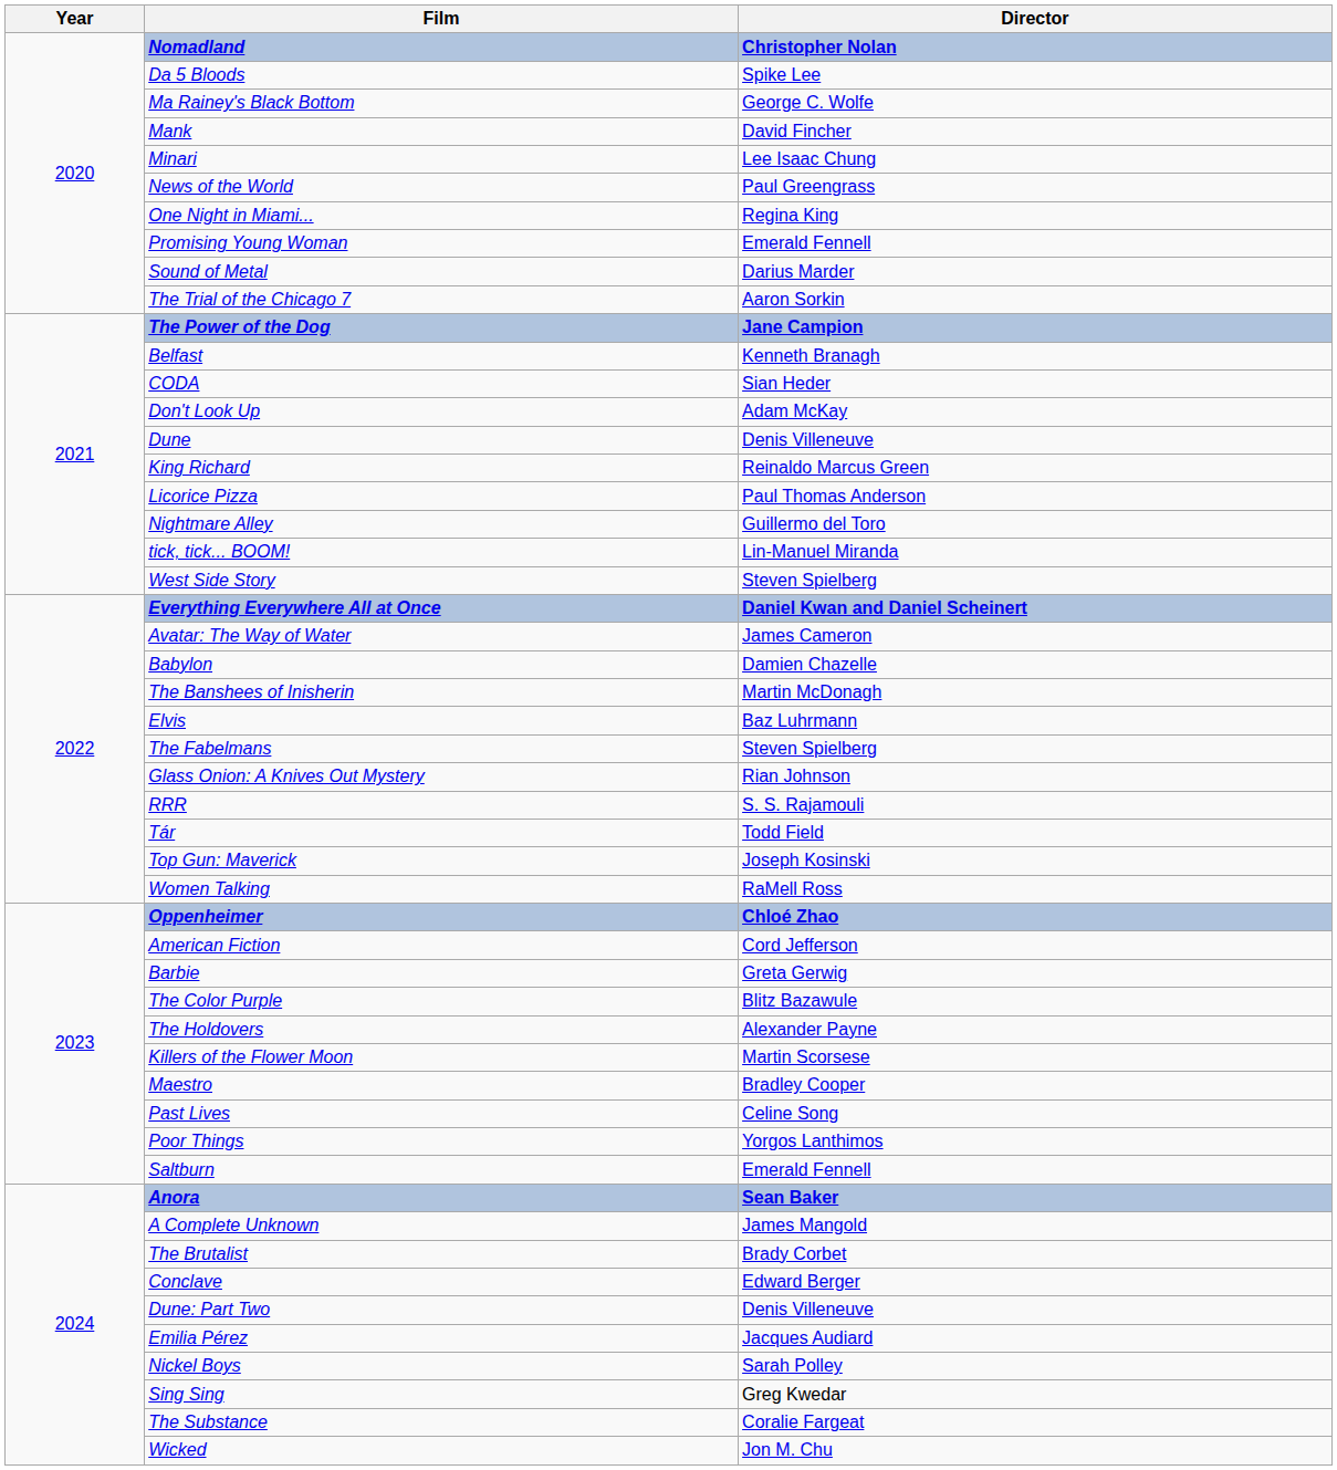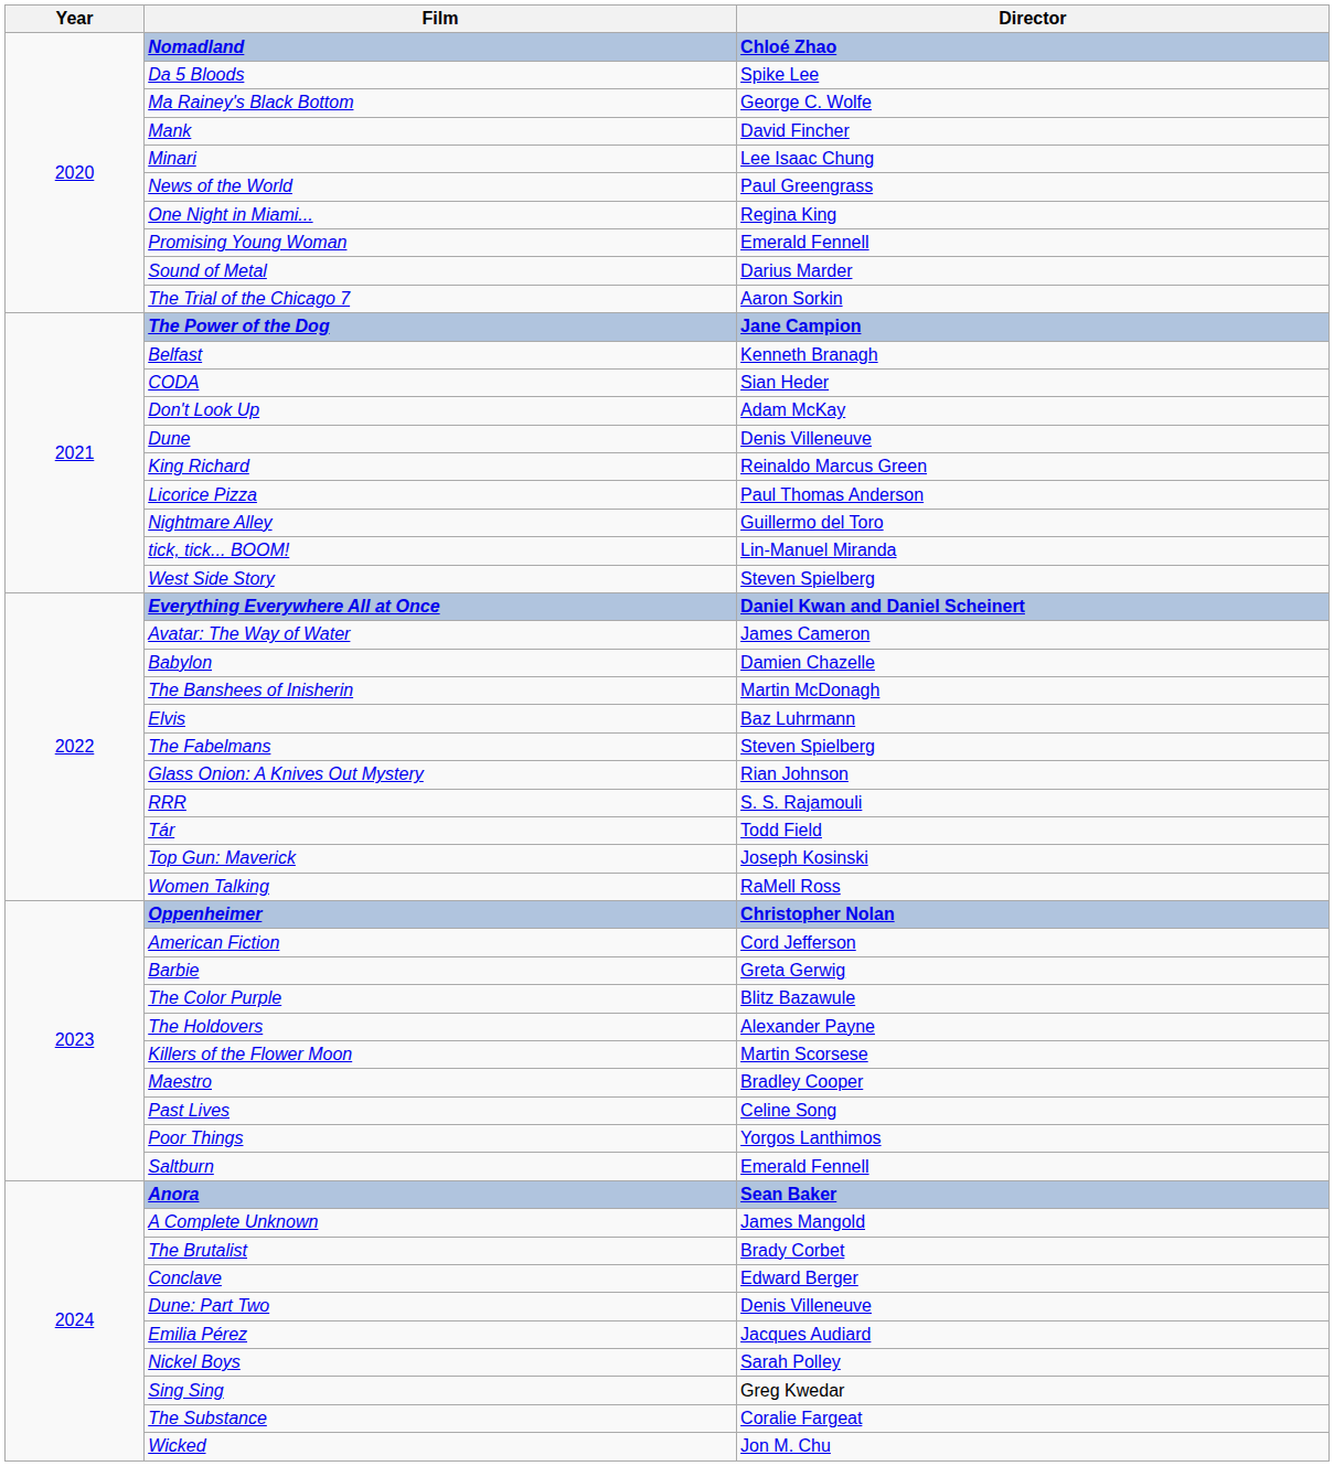Nomadland | Director: Christopher Nolan -> Chloé Zhao
Oppenheimer | Director: Chloé Zhao -> Christopher Nolan
